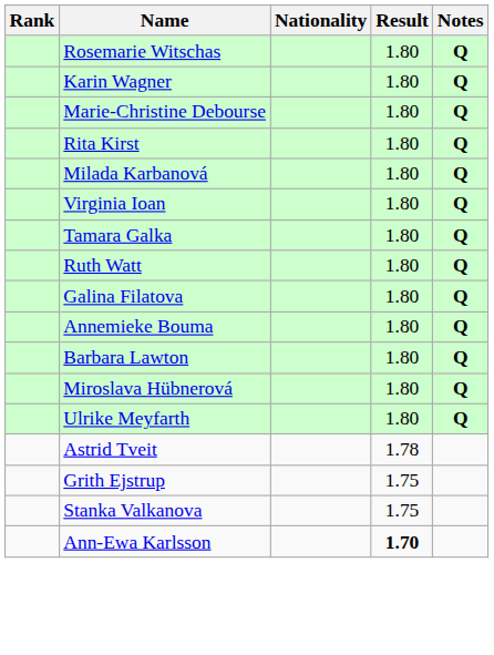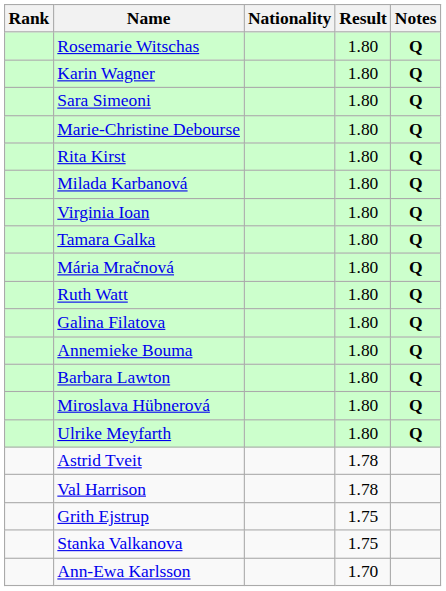+ row: Sara Simeoni | 1.80 | Q
+ row: Mária Mračnová | 1.80 | Q
+ row: Val Harrison | 1.78
Ann-Ewa Karlsson | Result: bold -> normal
